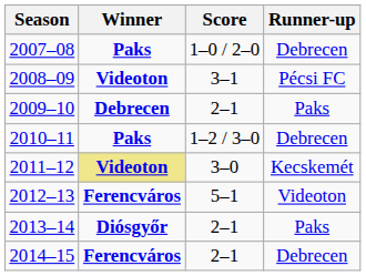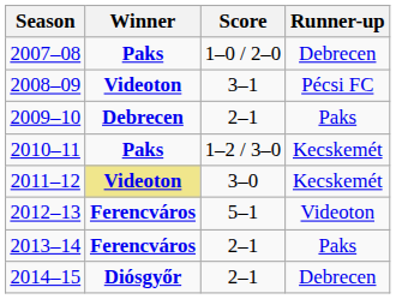2010–11 | Runner-up: Debrecen -> Kecskemét
2013–14 | Winner: Diósgyőr -> Ferencváros
2014–15 | Winner: Ferencváros -> Diósgyőr
